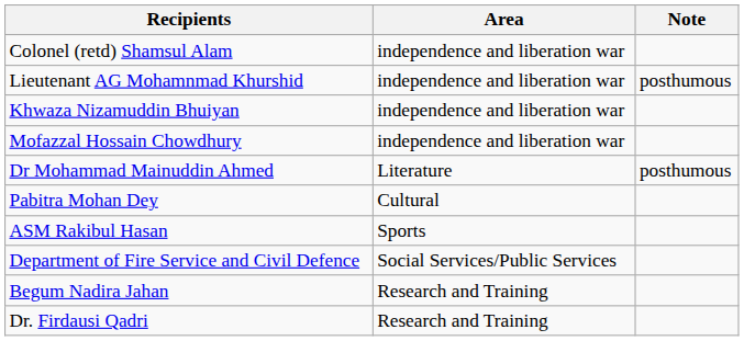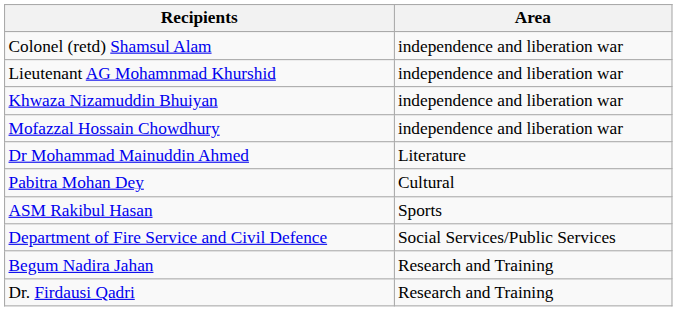- column: Note | posthumous | posthumous
